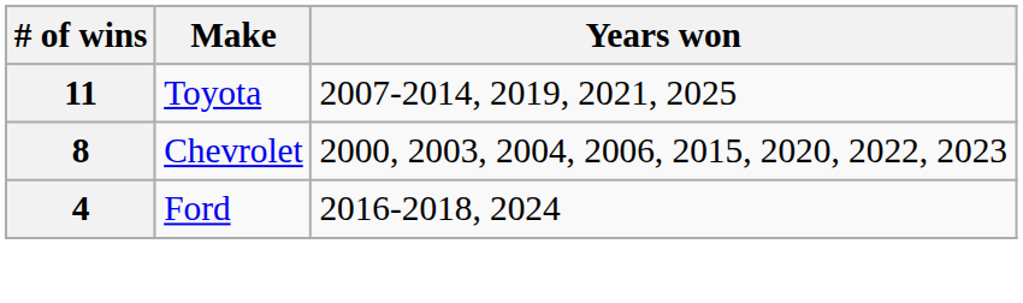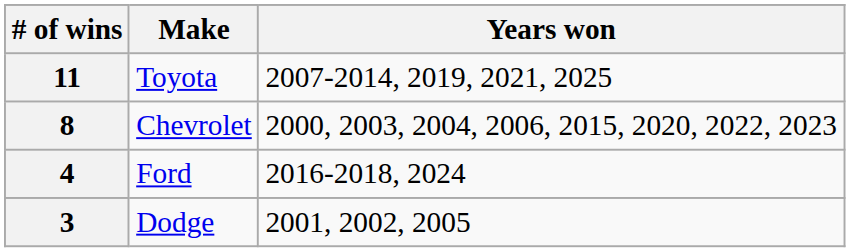+ row: 3 | Dodge | 2001, 2002, 2005
